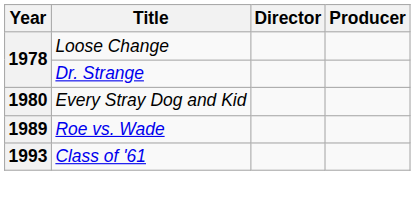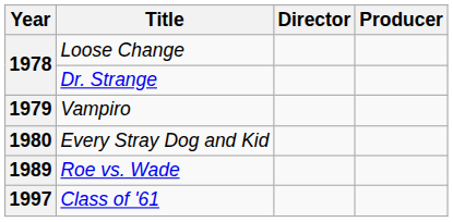+ row: 1979 | Vampiro
Class of '61 | Year: 1993 -> 1997
